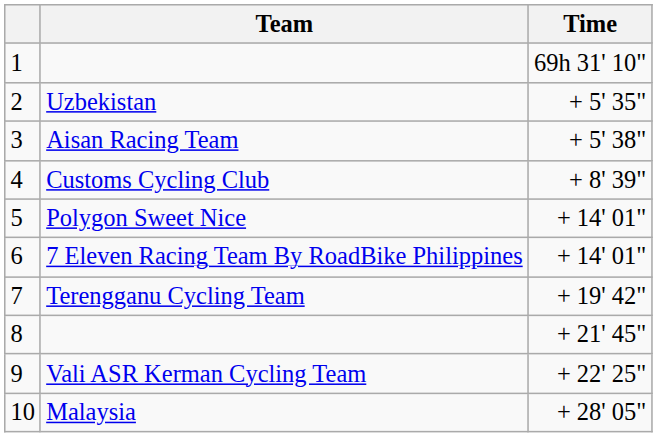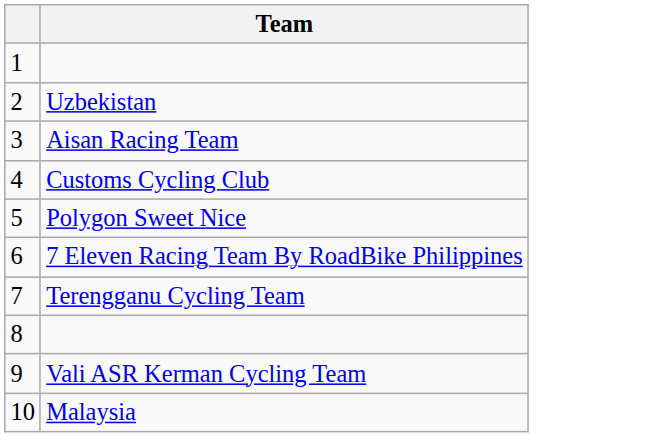- column: Time | 69h 31' 10" | + 5' 35" | + 5' 38" | + 8' 39" | + 14' 01" | + 14' 01" | + 19' 42" | + 21' 45" | + 22' 25" | + 28' 05"
